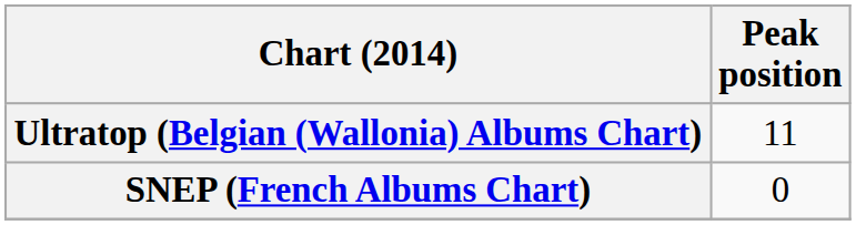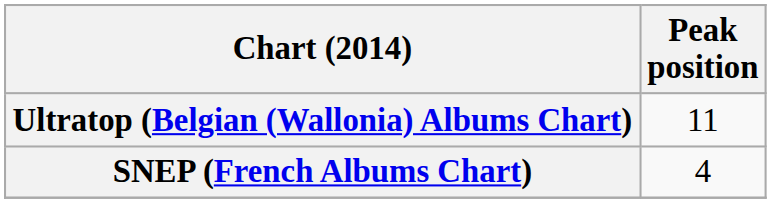SNEP (French Albums Chart) | Peak position: 0 -> 4
